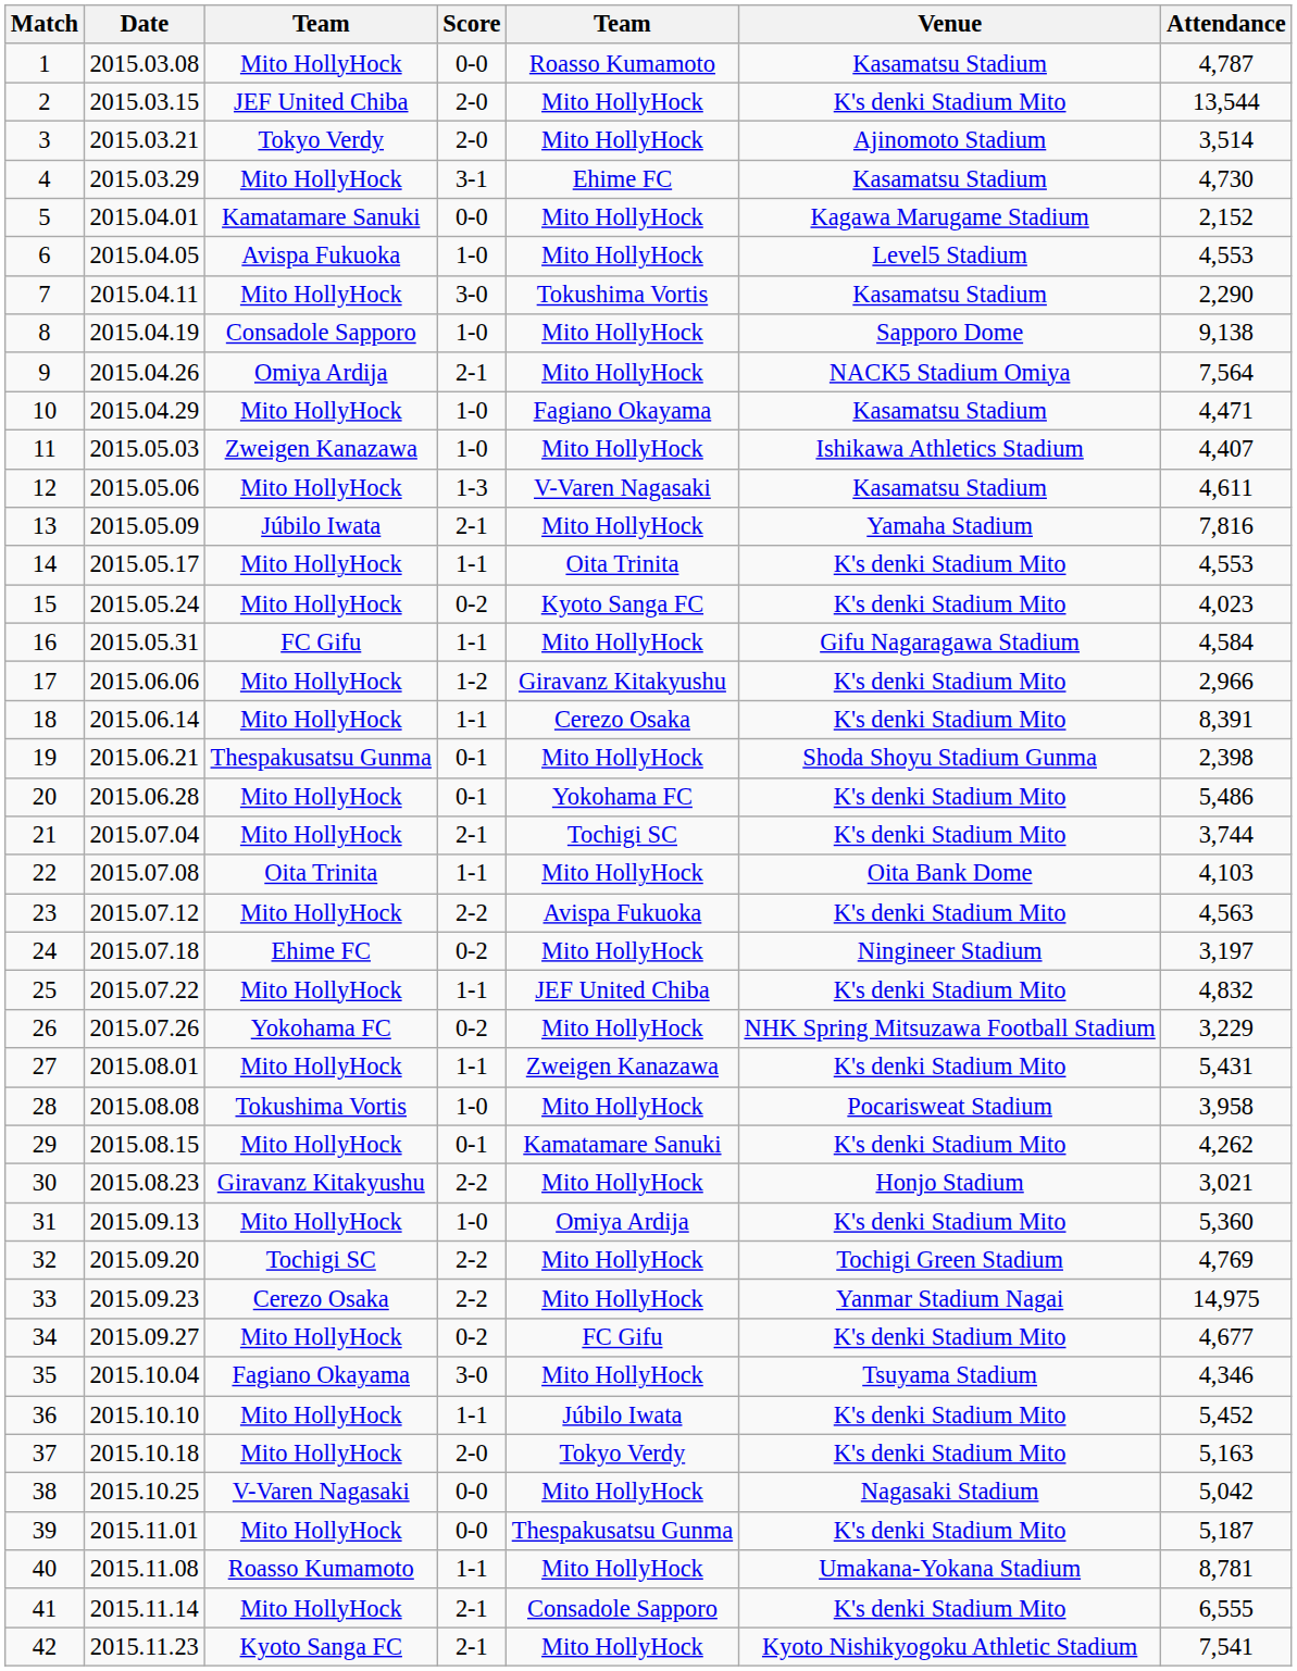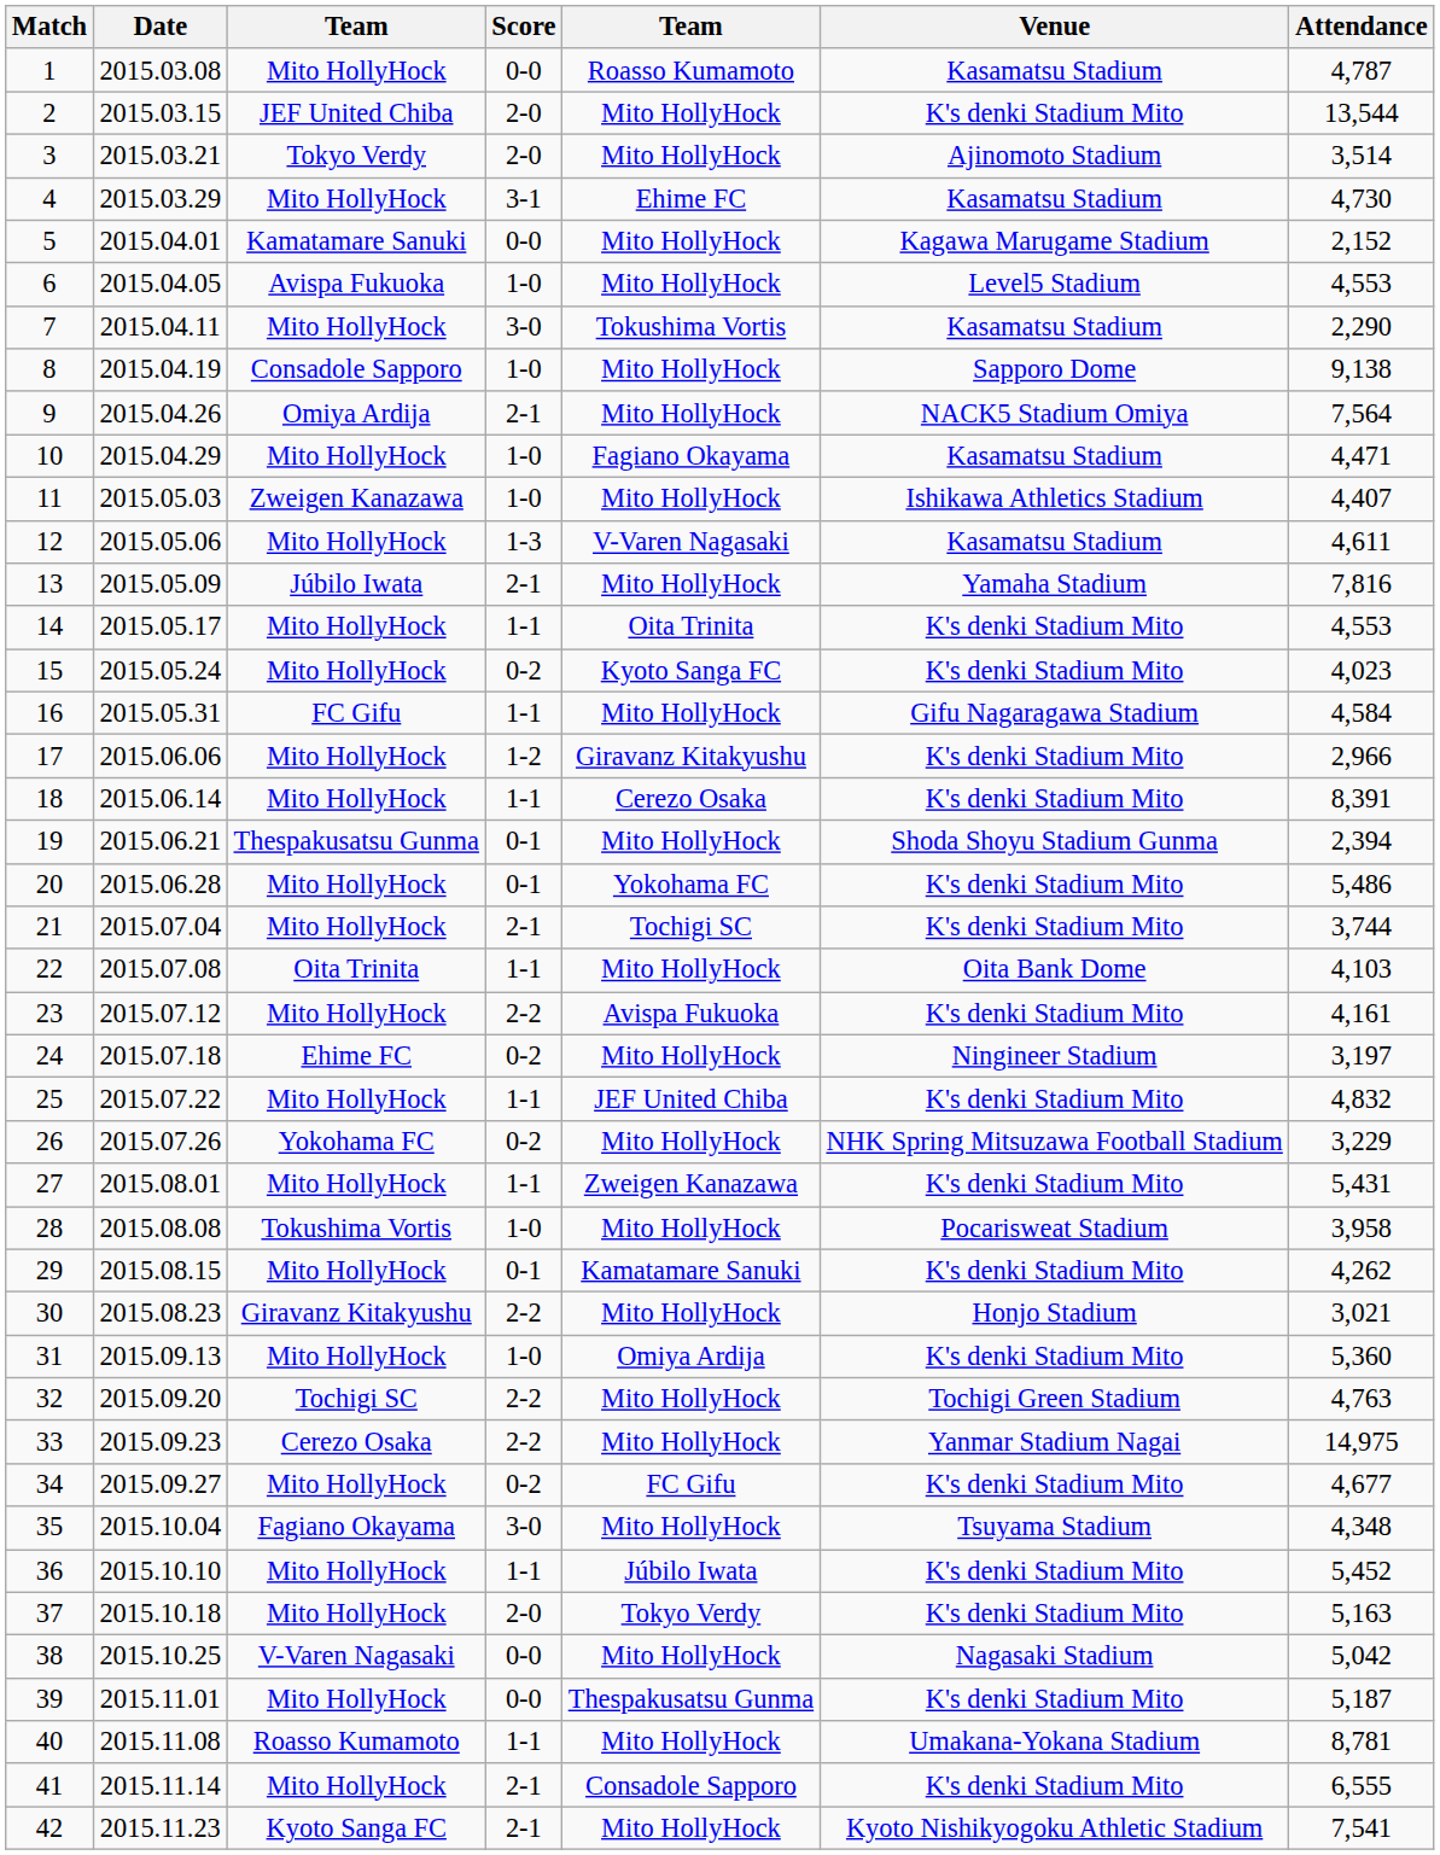19 | Attendance: 2,398 -> 2,394
23 | Attendance: 4,563 -> 4,161
32 | Attendance: 4,769 -> 4,763
35 | Attendance: 4,346 -> 4,348
